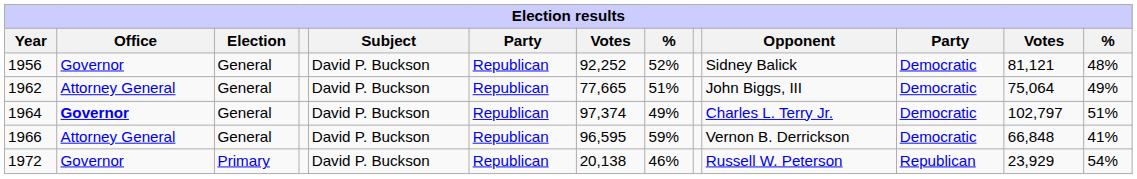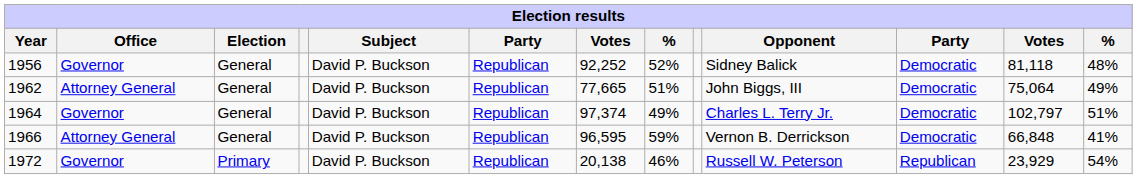1956 | column 12: 81,121 -> 81,118
1964 | Office: bold -> normal
